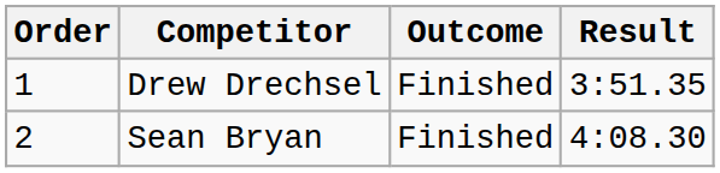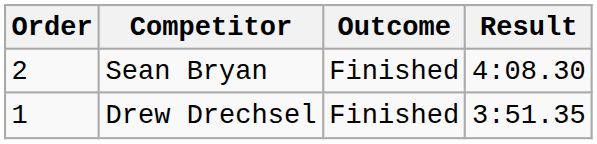rows swapped: Drew Drechsel <-> Sean Bryan
